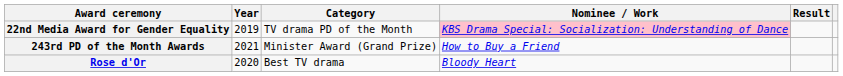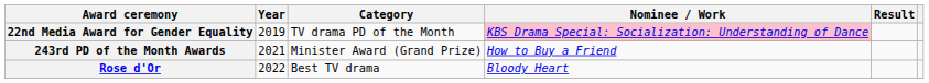Rose d'Or | Year: 2020 -> 2022
